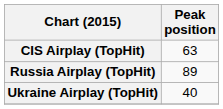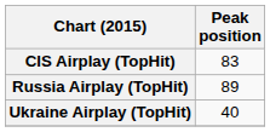CIS Airplay (TopHit) | Peak position: 63 -> 83
